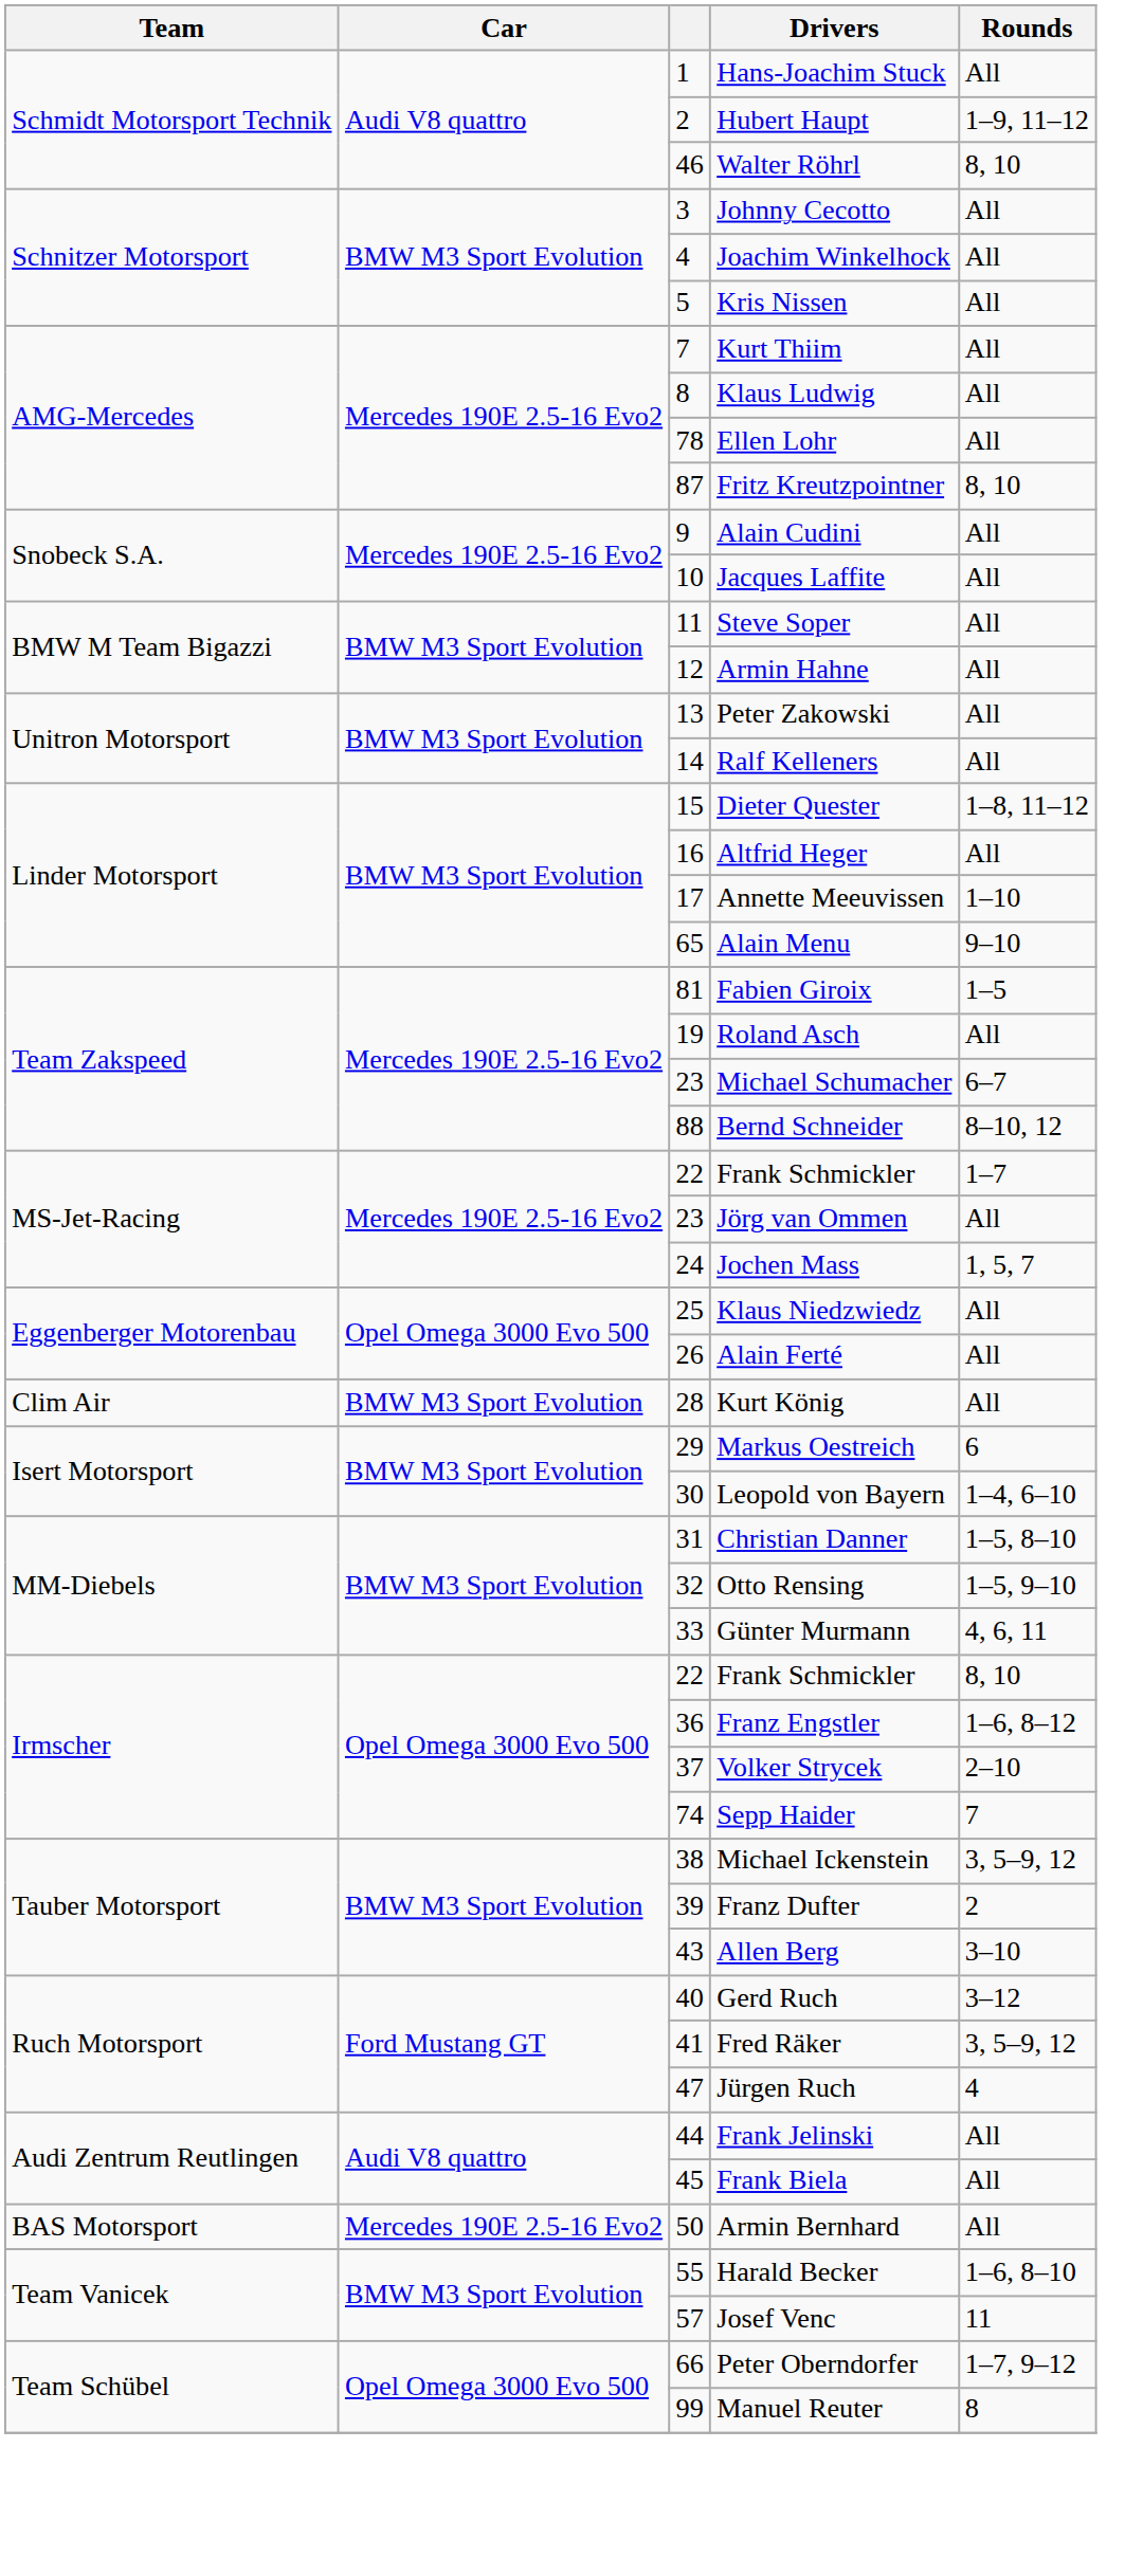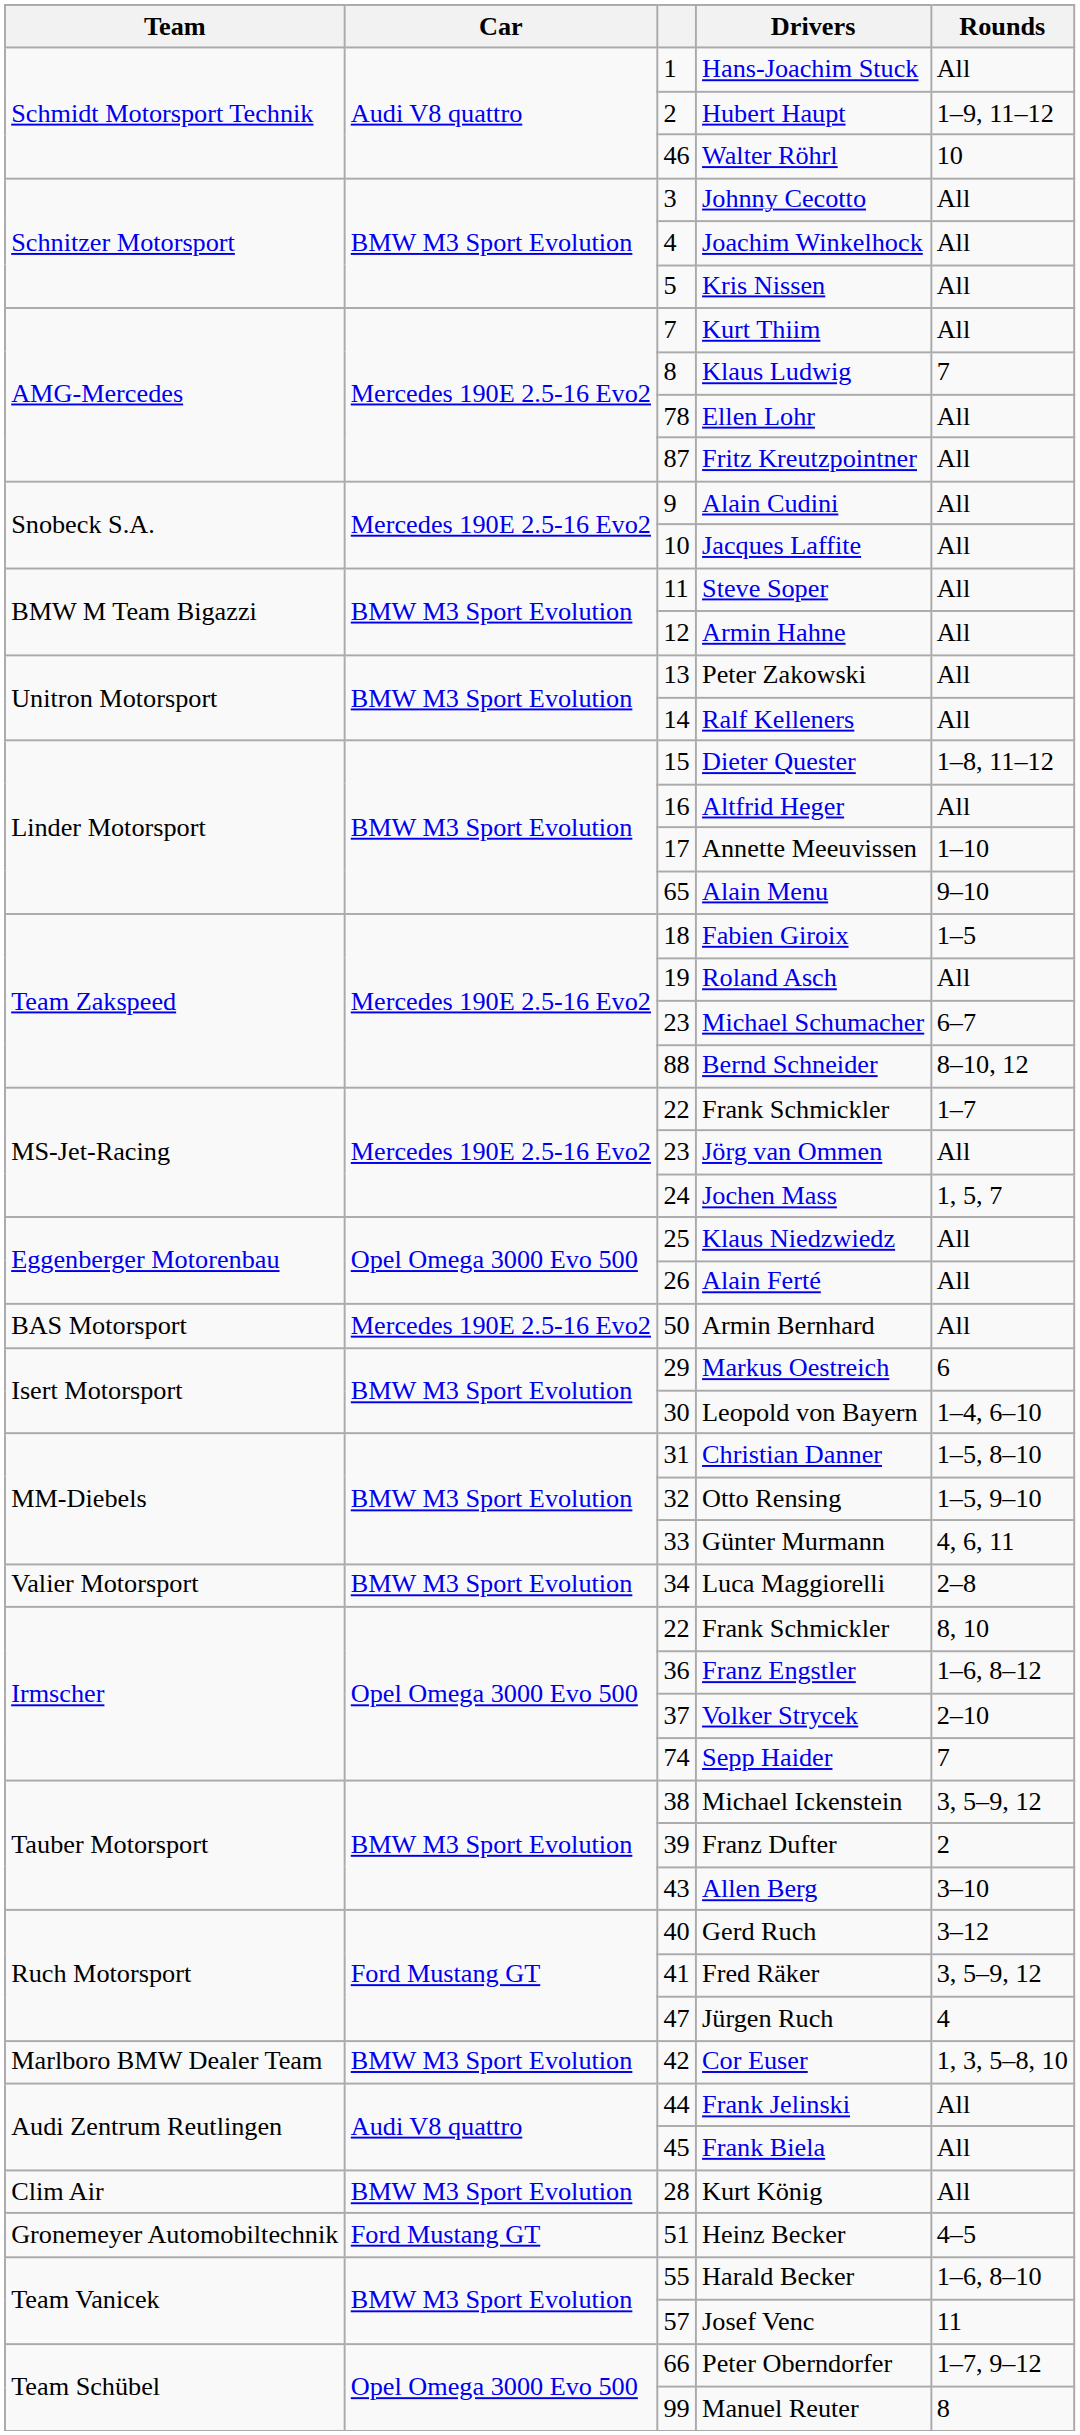Walter Röhrl | Rounds: 8, 10 -> 10
Klaus Ludwig | Rounds: All -> 7
Fritz Kreutzpointner | Rounds: 8, 10 -> All
Fabien Giroix | column 3: 81 -> 18
rows swapped: Kurt König <-> Armin Bernhard
+ row: Valier Motorsport | BMW M3 Sport Evolution | 34 | Luca Maggiorelli | 2–8
+ row: Marlboro BMW Dealer Team | BMW M3 Sport Evolution | 42 | Cor Euser | 1, 3, 5–8, 10
+ row: Gronemeyer Automobiltechnik | Ford Mustang GT | 51 | Heinz Becker | 4–5
